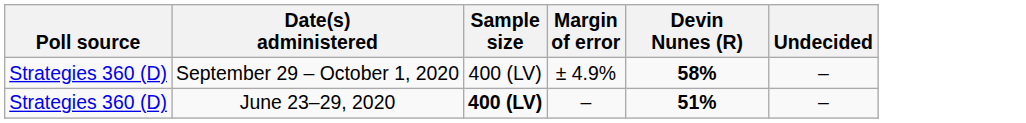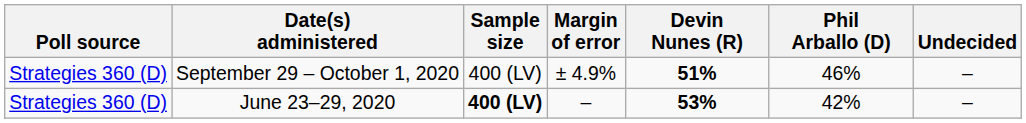+ column: Phil Arballo (D) | 46% | 42%
September 29 – October 1, 2020 | Devin Nunes (R): 58% -> 51%
June 23–29, 2020 | Devin Nunes (R): 51% -> 53%
